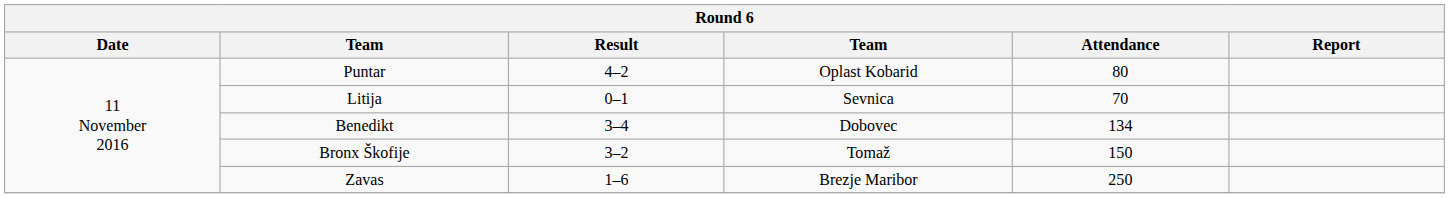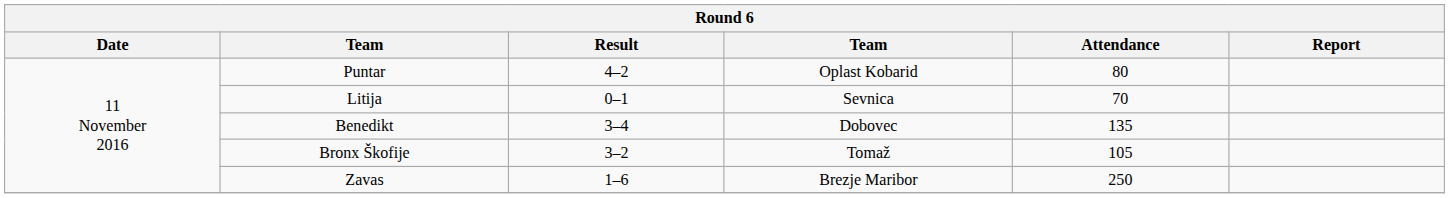Benedikt | Attendance: 134 -> 135
Bronx Škofije | Attendance: 150 -> 105
